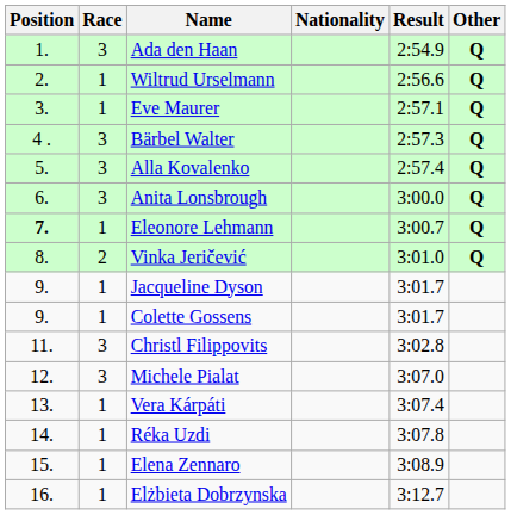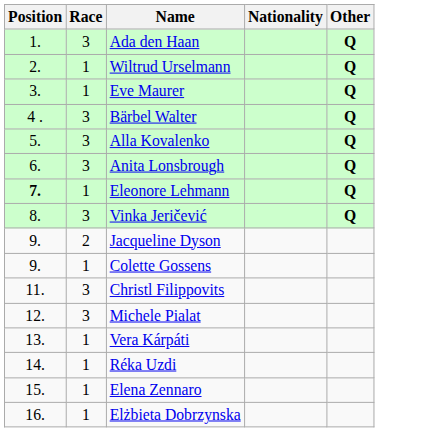- column: Result | 2:54.9 | 2:56.6 | 2:57.1 | 2:57.3 | 2:57.4 | 3:00.0 | 3:00.7 | 3:01.0 | 3:01.7 | 3:01.7 | 3:02.8 | 3:07.0 | 3:07.4 | 3:07.8 | 3:08.9 | 3:12.7
Vinka Jeričević | Race: 2 -> 3
Jacqueline Dyson | Race: 1 -> 2
